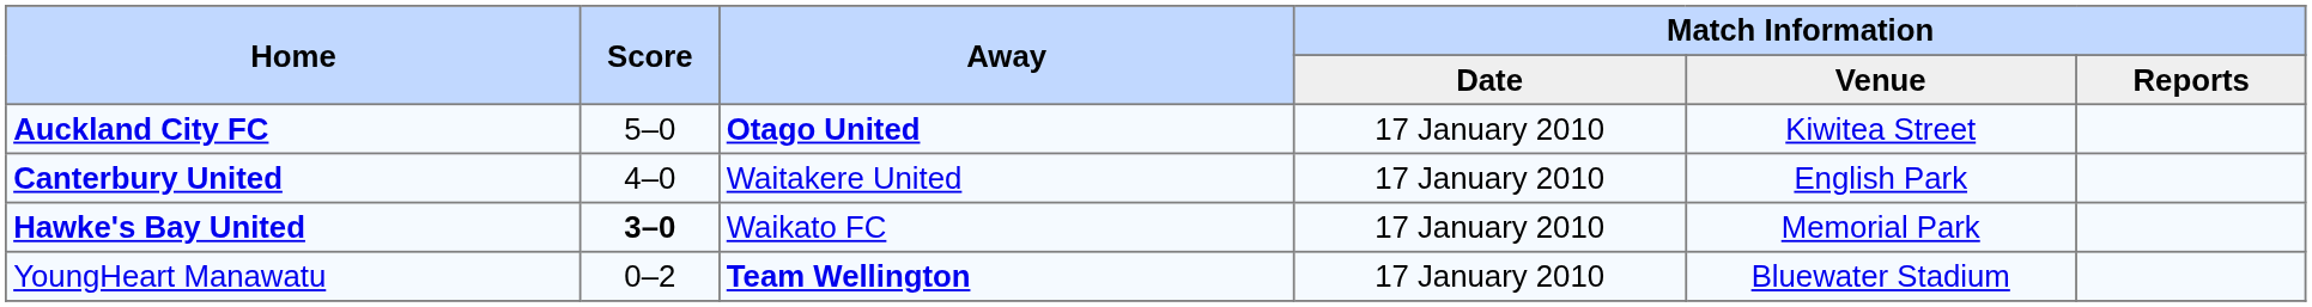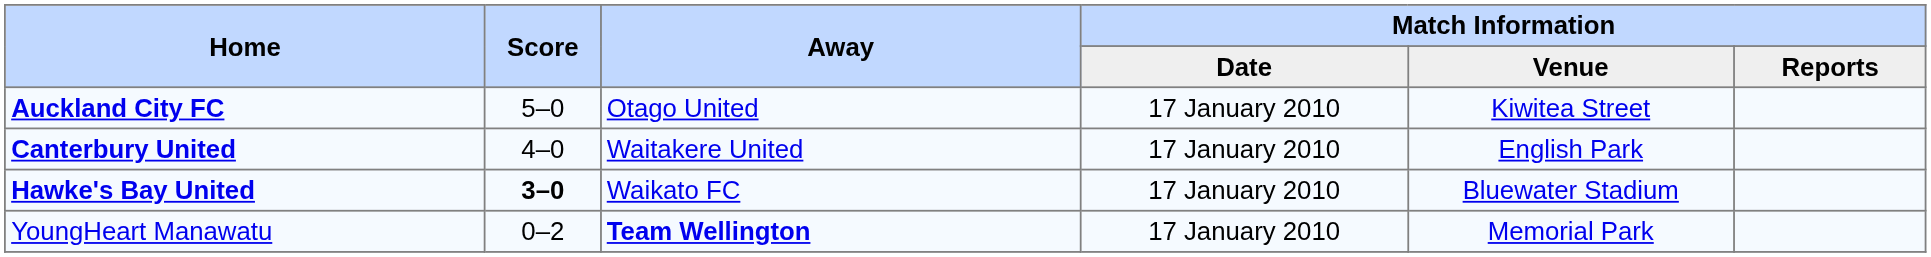Auckland City FC | Away: bold -> normal
Hawke's Bay United | Match Information / Venue: Memorial Park -> Bluewater Stadium
YoungHeart Manawatu | Match Information / Venue: Bluewater Stadium -> Memorial Park
